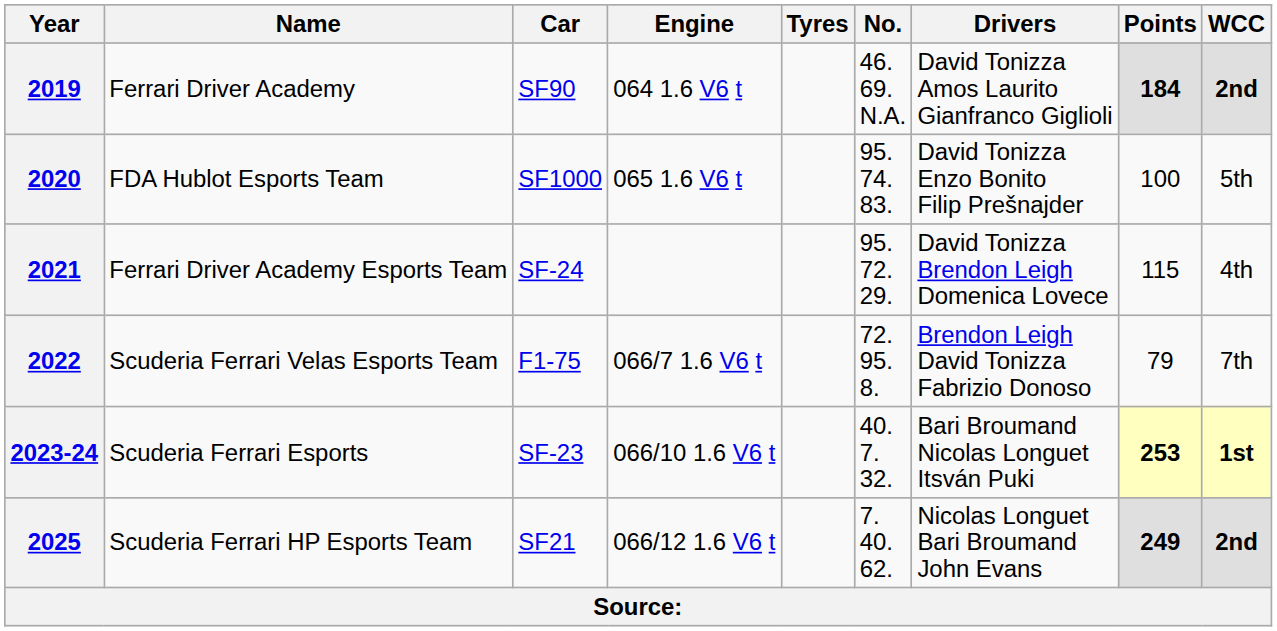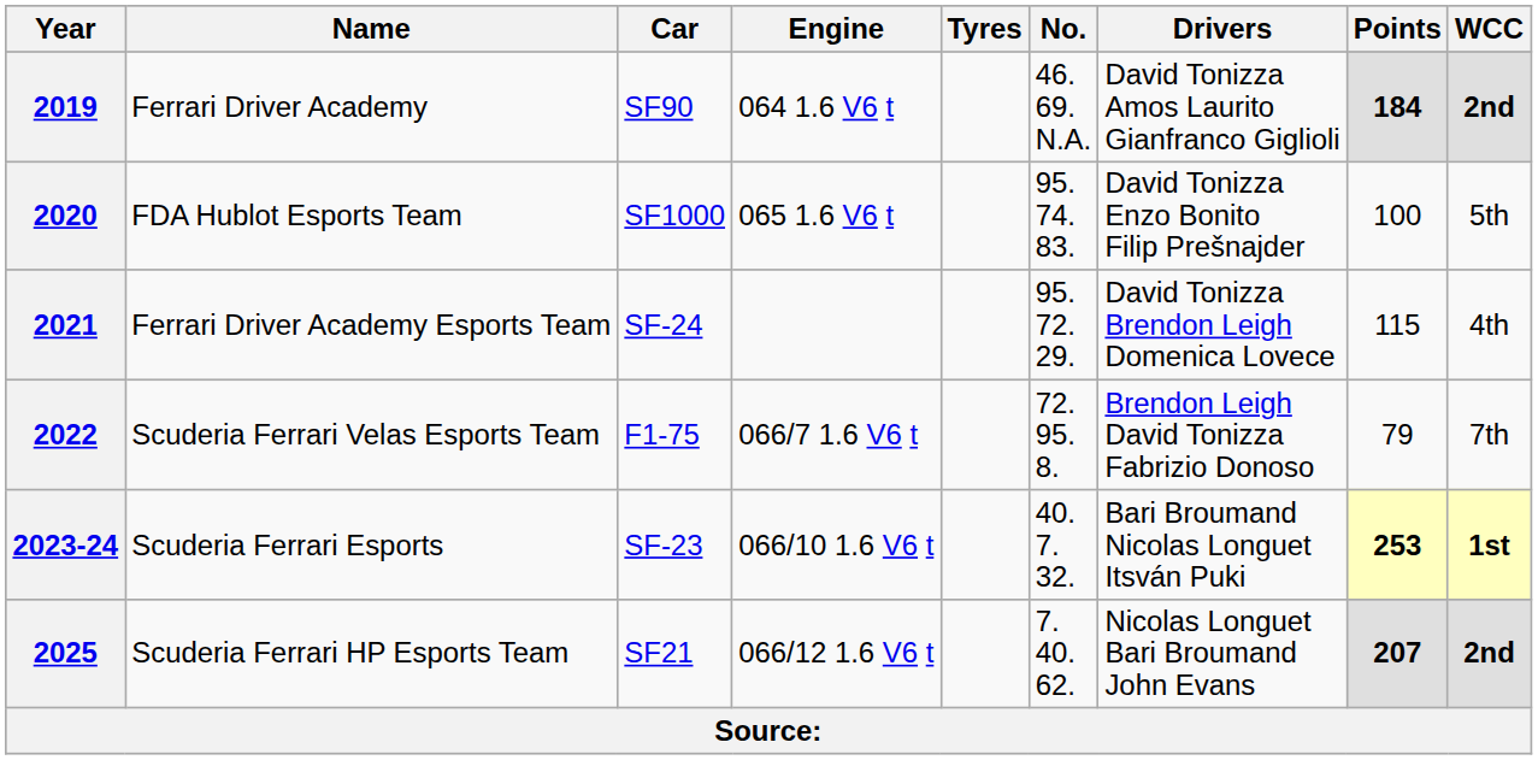2025 | Points: 249 -> 207
